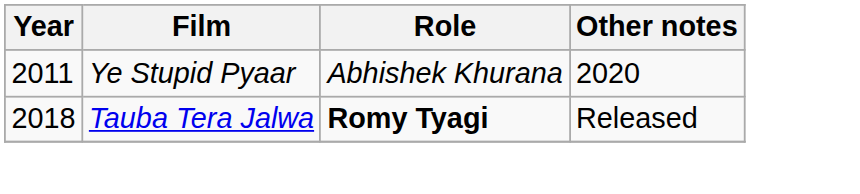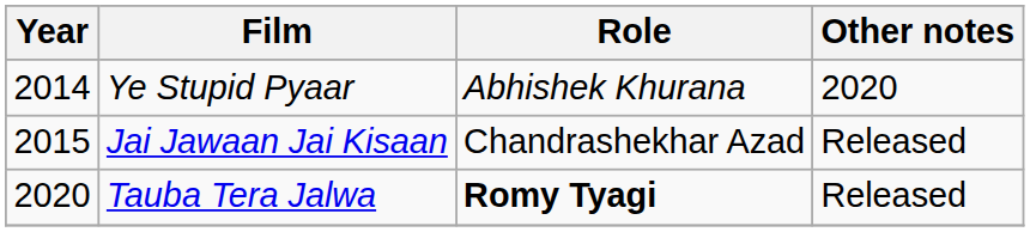Ye Stupid Pyaar | Year: 2011 -> 2014
+ row: 2015 | Jai Jawaan Jai Kisaan | Chandrashekhar Azad | Released
Tauba Tera Jalwa | Year: 2018 -> 2020
